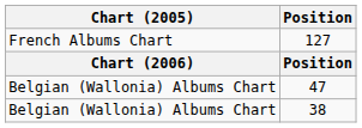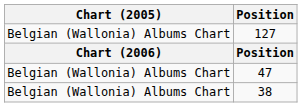127 | Chart (2005): French Albums Chart -> Belgian (Wallonia) Albums Chart
